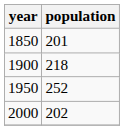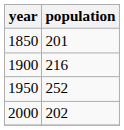1900 | population: 218 -> 216
